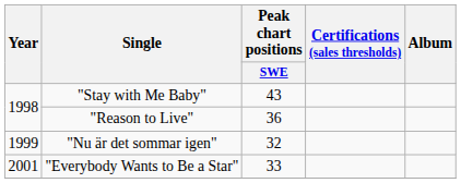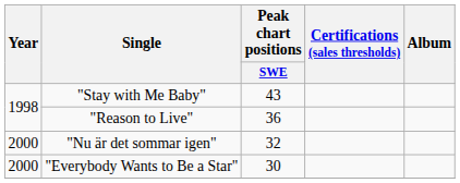"Nu är det sommar igen" | Year: 1999 -> 2000
"Everybody Wants to Be a Star" | Year: 2001 -> 2000
"Everybody Wants to Be a Star" | Peak chart positions / SWE: 33 -> 30
